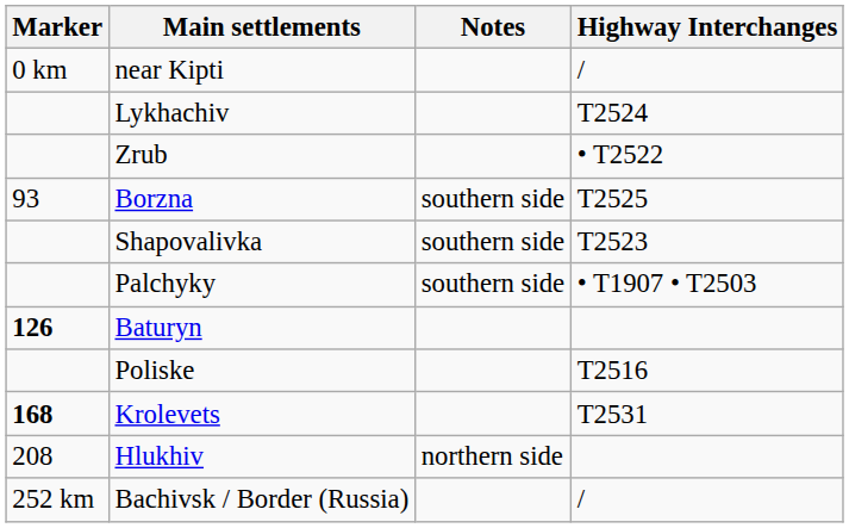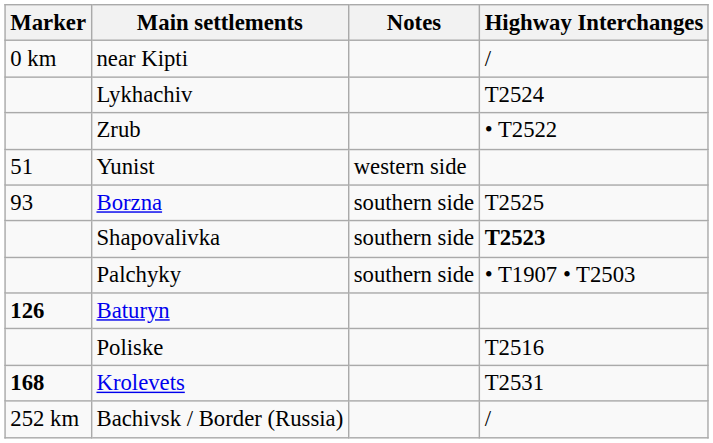+ row: 51 | Yunist | western side
Shapovalivka | Highway Interchanges: normal -> bold
- row: 208 | Hlukhiv | northern side
